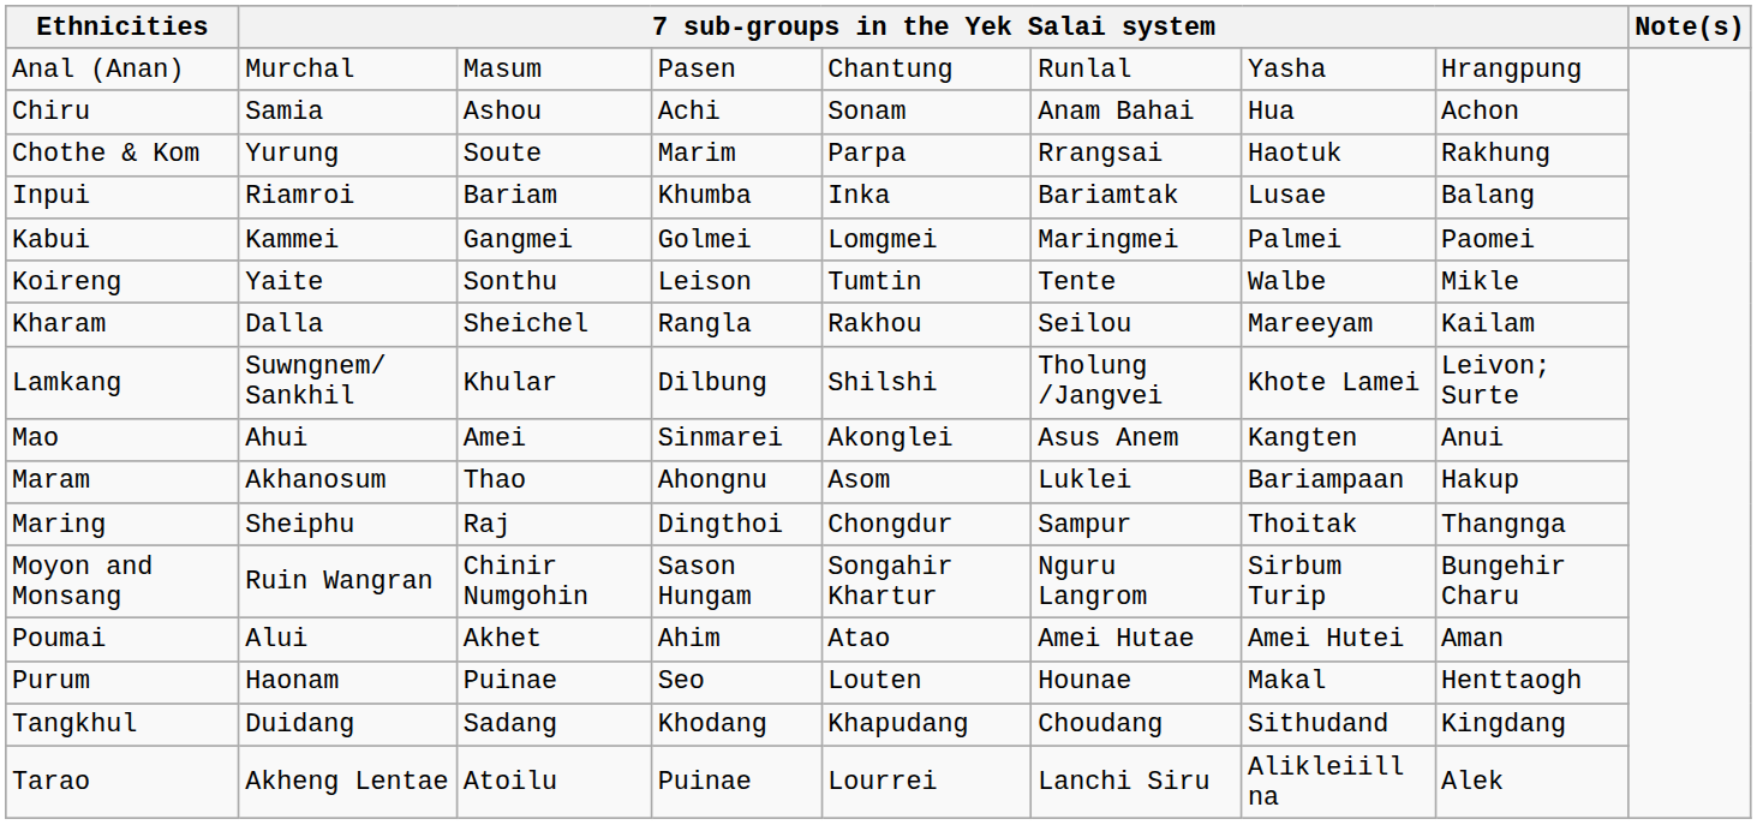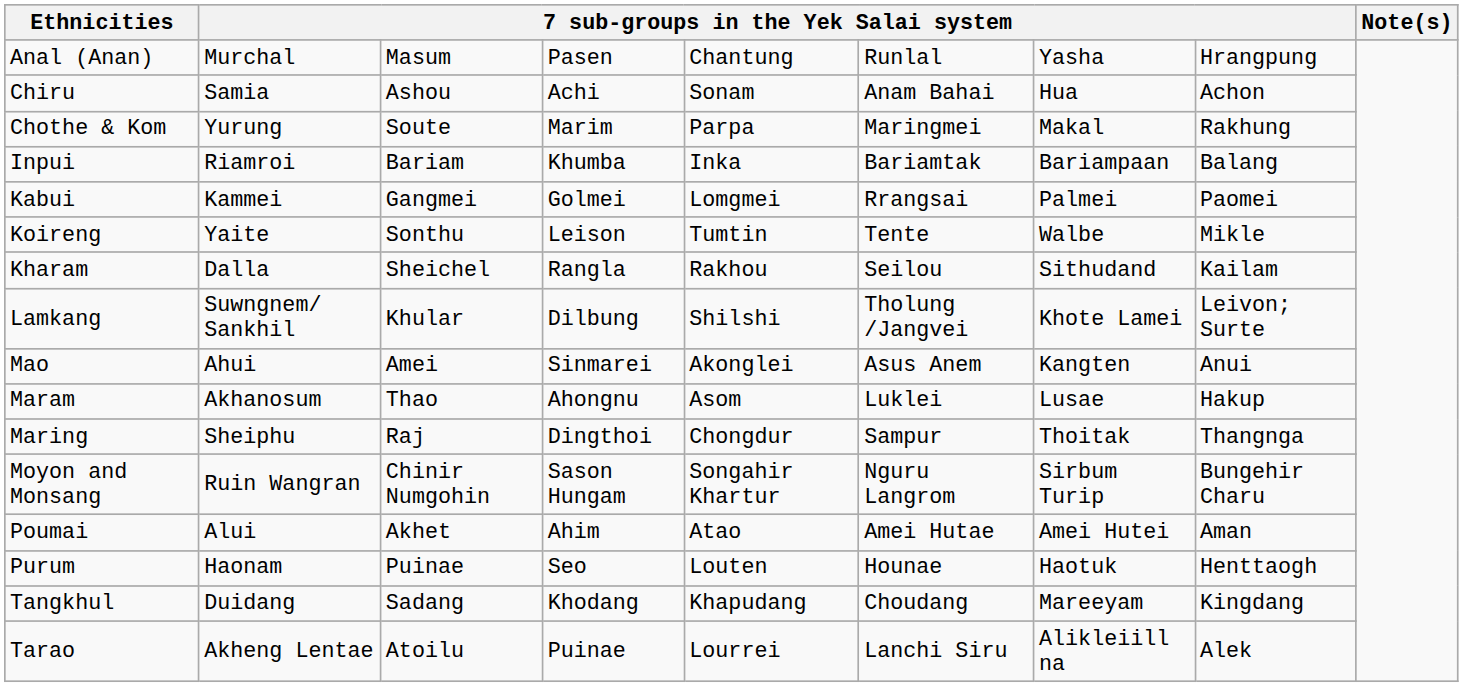Chothe & Kom | column 6: Rrangsai -> Maringmei
Chothe & Kom | column 7: Haotuk -> Makal
Inpui | column 7: Lusae -> Bariampaan
Kabui | column 6: Maringmei -> Rrangsai
Kharam | column 7: Mareeyam -> Sithudand
Maram | column 7: Bariampaan -> Lusae
Purum | column 7: Makal -> Haotuk
Tangkhul | column 7: Sithudand -> Mareeyam
